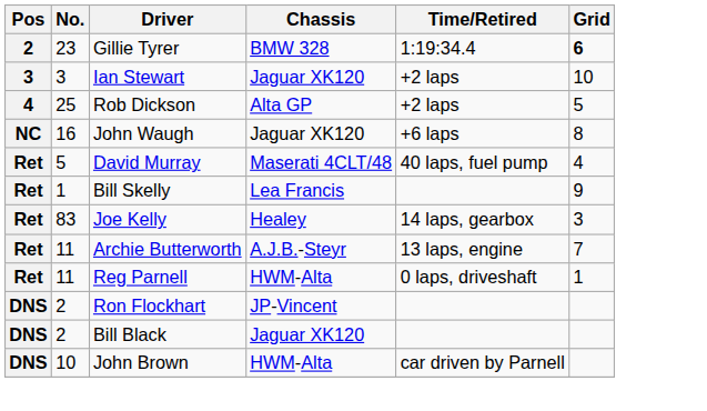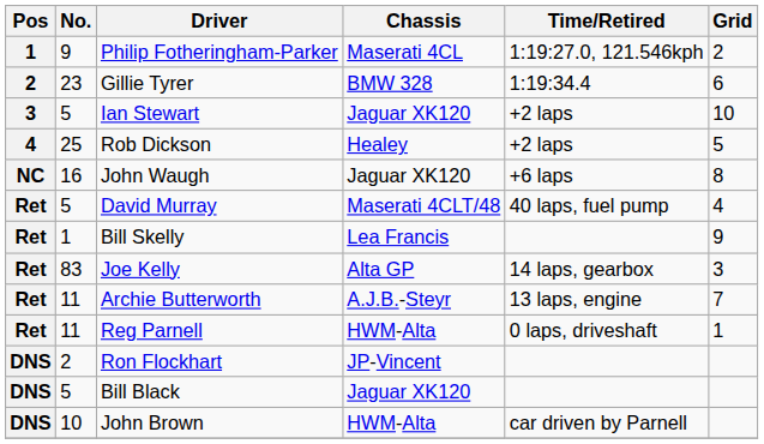+ row: 1 | 9 | Philip Fotheringham-Parker | Maserati 4CL | 1:19:27.0, 121.546kph | 2
Gillie Tyrer | Grid: bold -> normal
Ian Stewart | No.: 3 -> 5
Rob Dickson | Chassis: Alta GP -> Healey
Joe Kelly | Chassis: Healey -> Alta GP
Bill Black | No.: 2 -> 5
